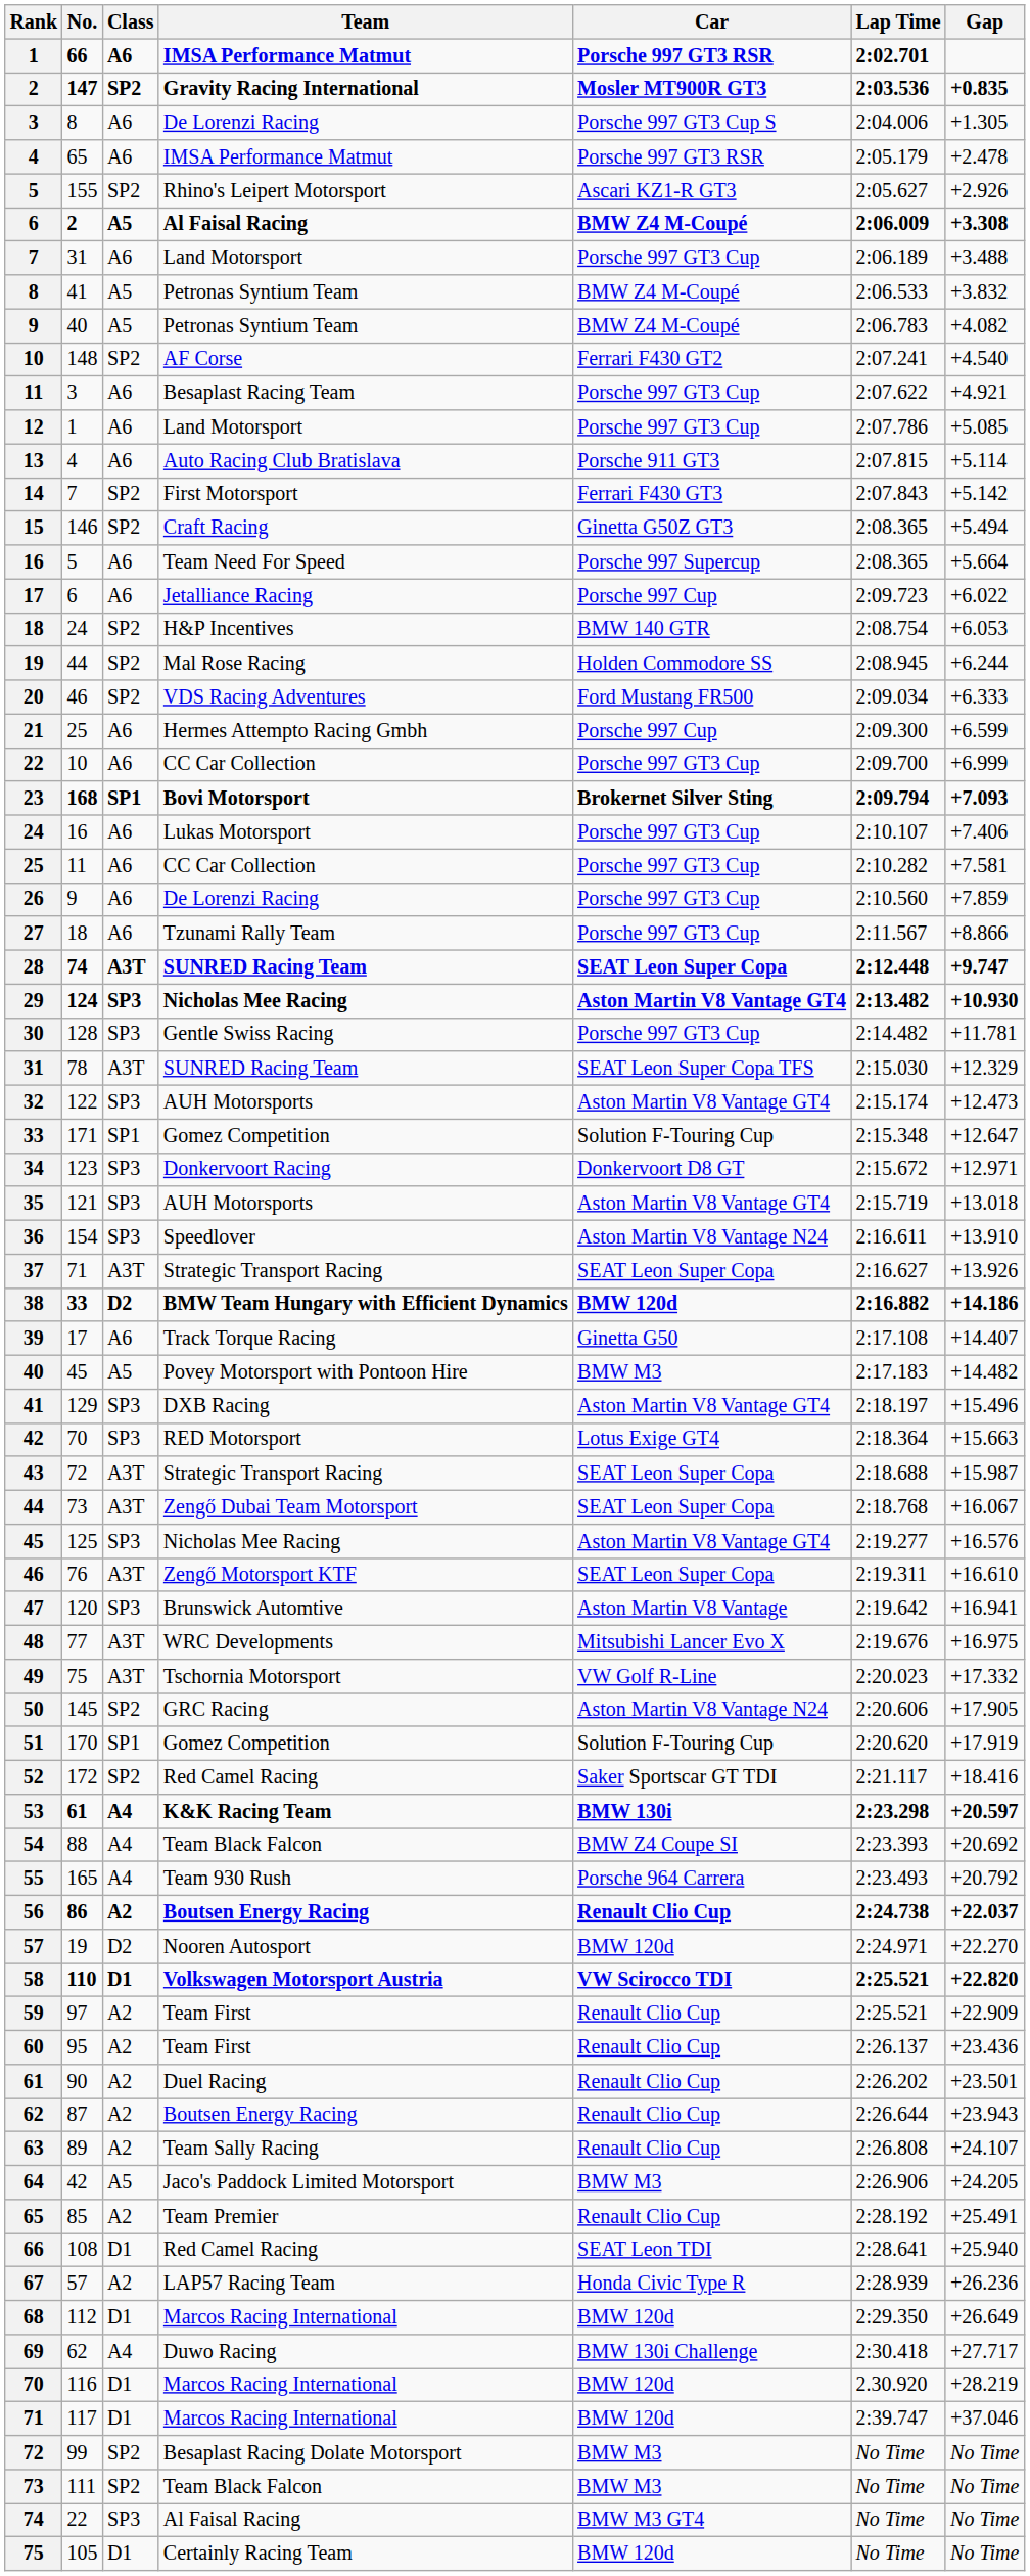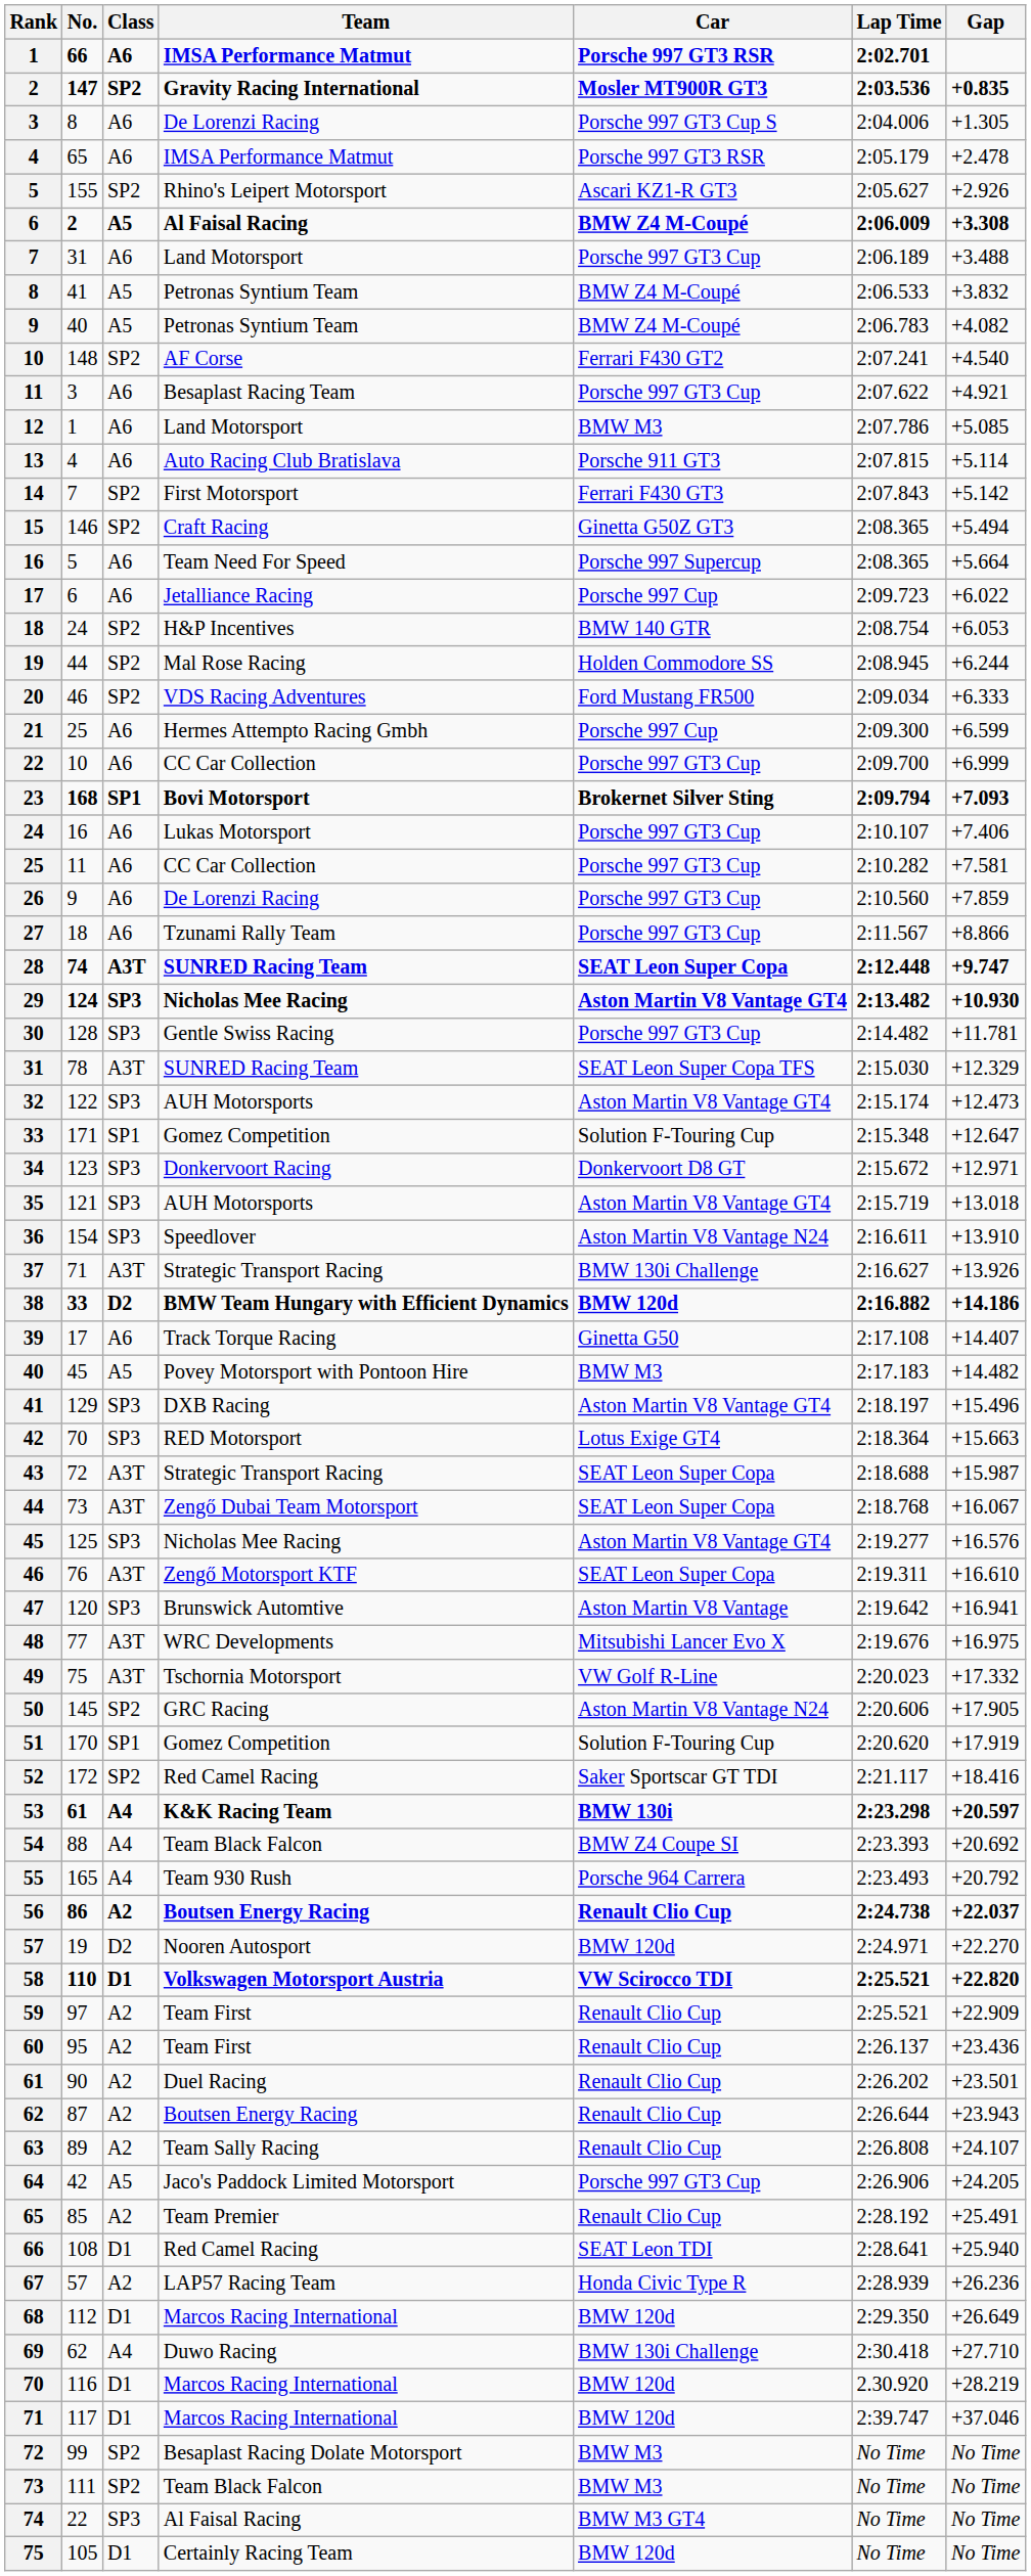12 | Car: Porsche 997 GT3 Cup -> BMW M3
37 | Car: SEAT Leon Super Copa -> BMW 130i Challenge
64 | Car: BMW M3 -> Porsche 997 GT3 Cup
69 | Gap: +27.717 -> +27.710
